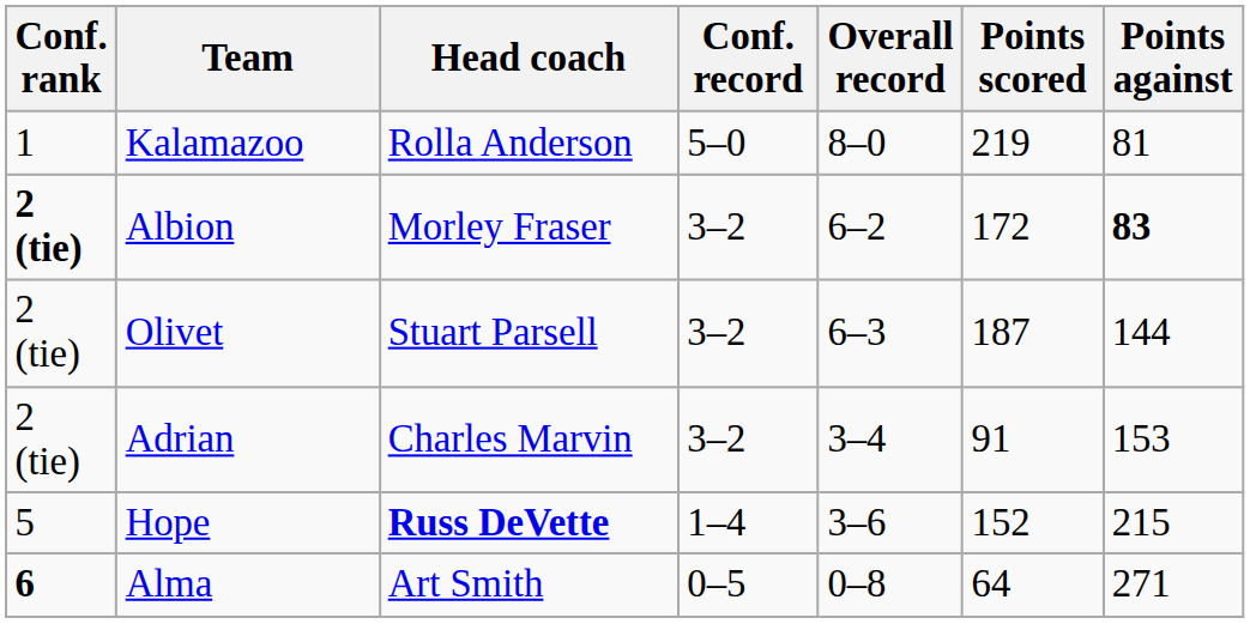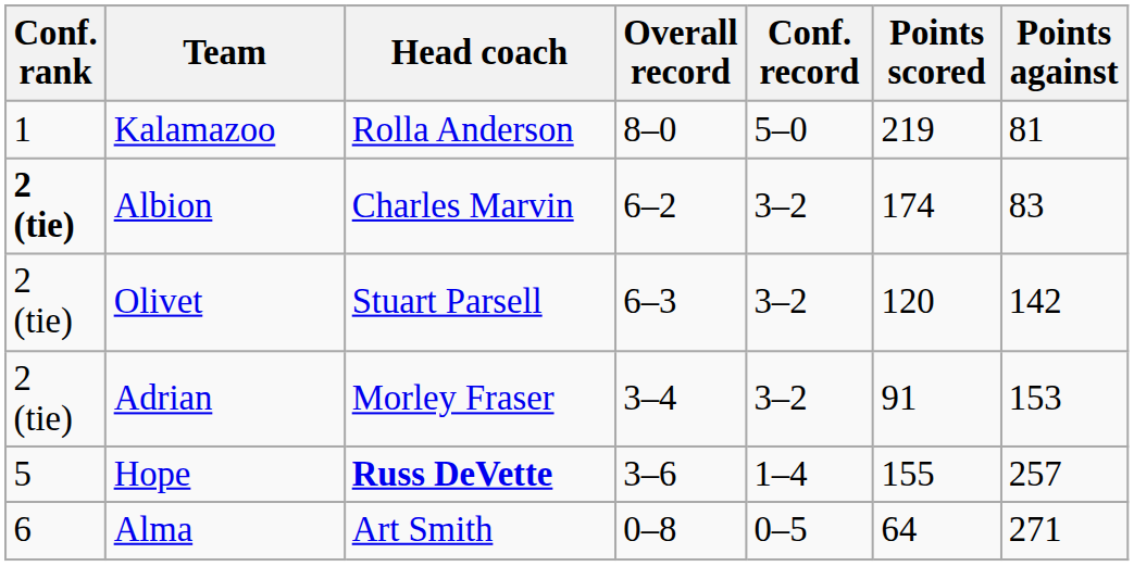columns swapped: Conf. record <-> Overall record
Albion | Head coach: Morley Fraser -> Charles Marvin
Albion | Points scored: 172 -> 174
Albion | Points against: bold -> normal
Olivet | Points scored: 187 -> 120
Olivet | Points against: 144 -> 142
Adrian | Head coach: Charles Marvin -> Morley Fraser
Hope | Points scored: 152 -> 155
Hope | Points against: 215 -> 257
Alma | Conf. rank: bold -> normal
